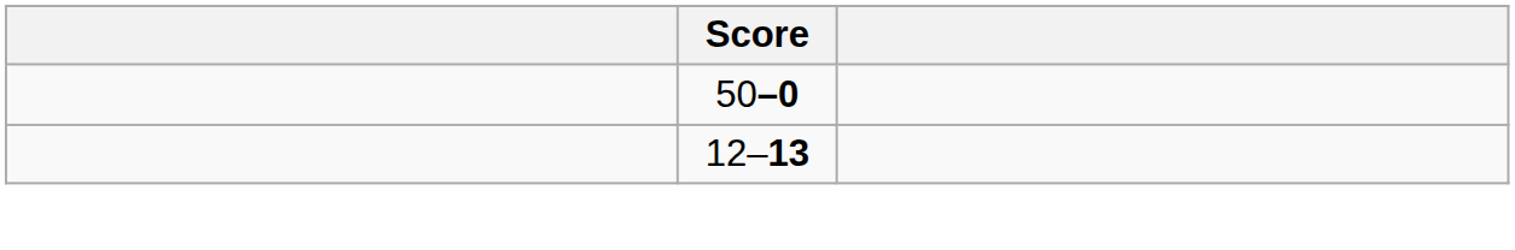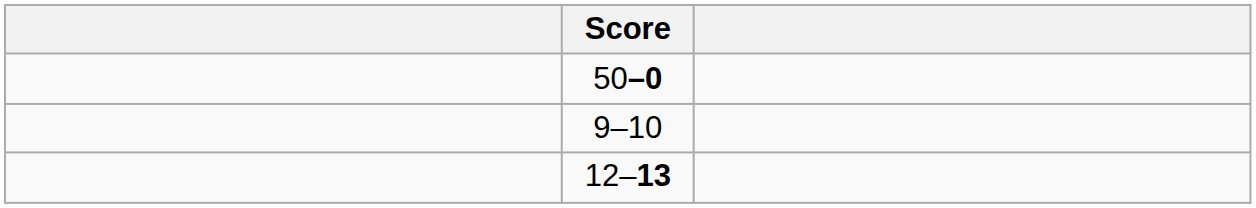+ row: 9–10
